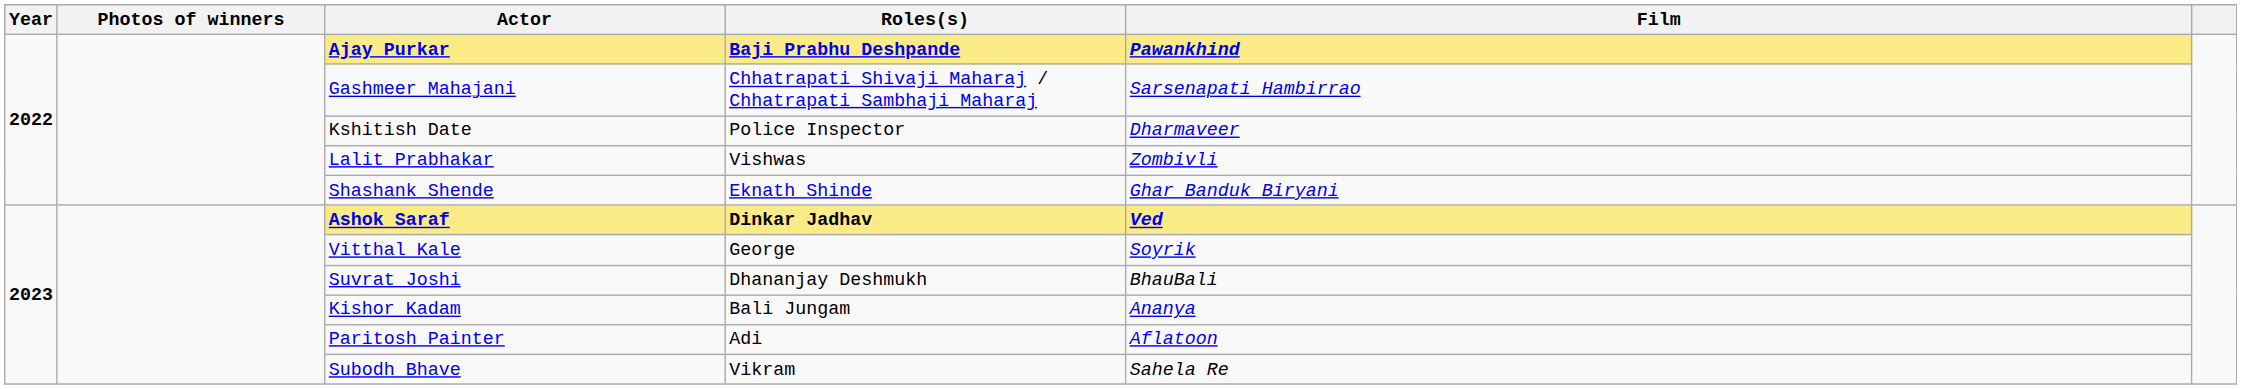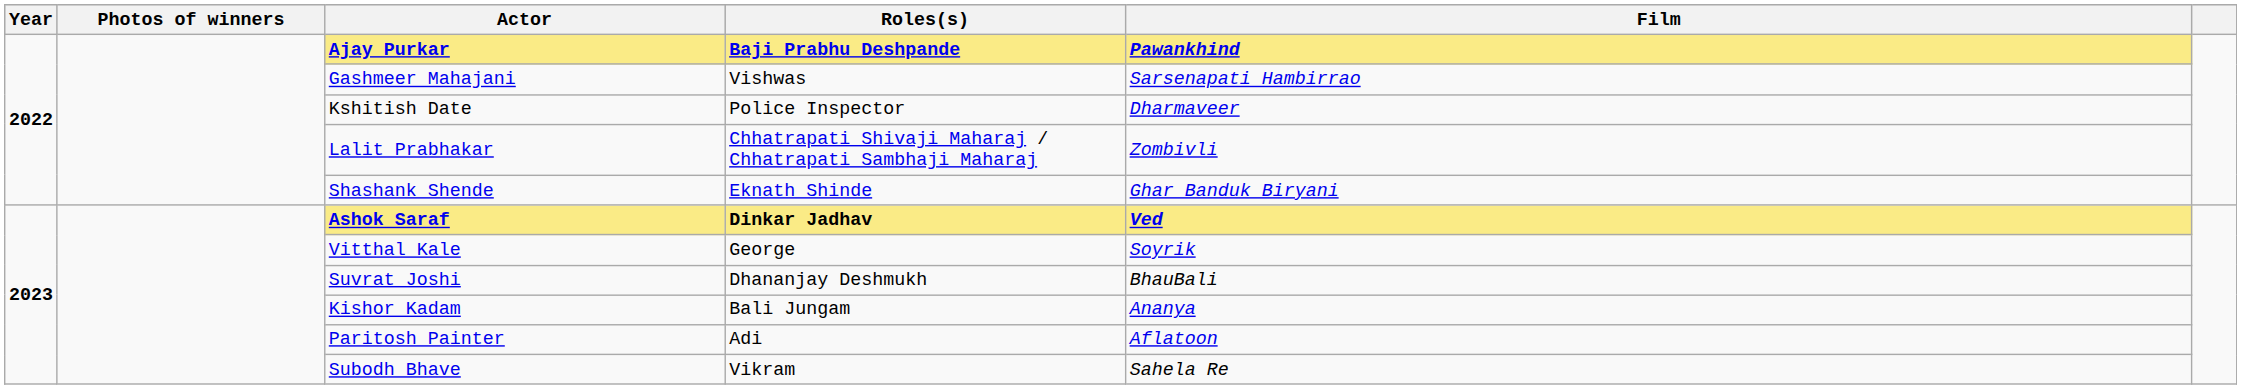Gashmeer Mahajani | Roles(s): Chhatrapati Shivaji Maharaj / Chhatrapati Sambhaji Maharaj -> Vishwas
Lalit Prabhakar | Roles(s): Vishwas -> Chhatrapati Shivaji Maharaj / Chhatrapati Sambhaji Maharaj
